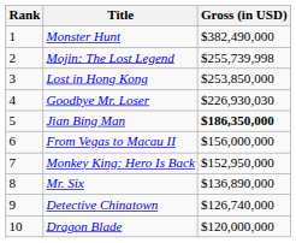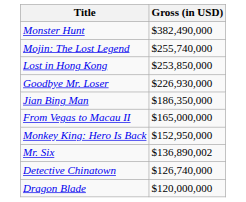- column: Rank | 1 | 2 | 3 | 4 | 5 | 6 | 7 | 8 | 9 | 10
Mojin: The Lost Legend | Gross (in USD): $255,739,998 -> $255,740,000
Goodbye Mr. Loser | Gross (in USD): $226,930,030 -> $226,930,000
Jian Bing Man | Gross (in USD): bold -> normal
From Vegas to Macau II | Gross (in USD): $156,000,000 -> $165,000,000
Mr. Six | Gross (in USD): $136,890,000 -> $136,890,002
